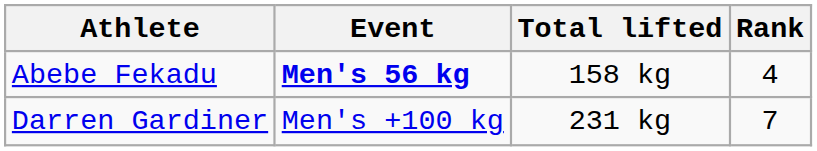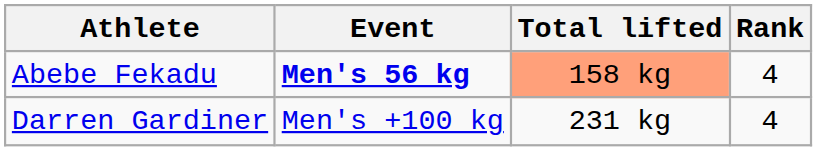Abebe Fekadu | Total lifted: no background -> lightsalmon background
Darren Gardiner | Rank: 7 -> 4
